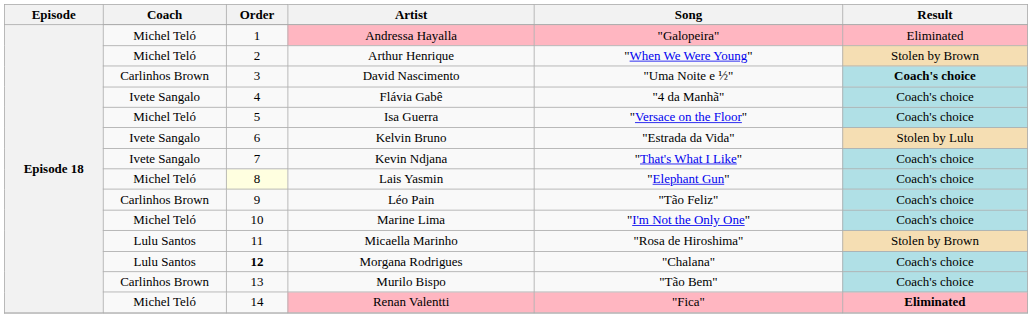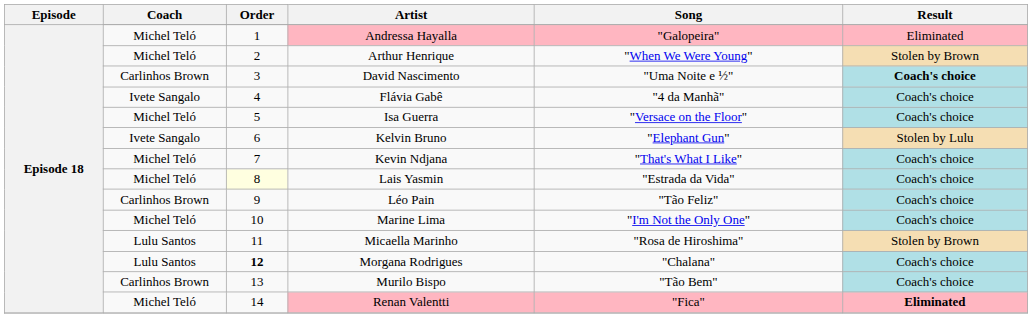Kelvin Bruno | Song: "Estrada da Vida" -> "Elephant Gun"
Kevin Ndjana | Coach: Ivete Sangalo -> Michel Teló
Lais Yasmin | Song: "Elephant Gun" -> "Estrada da Vida"
